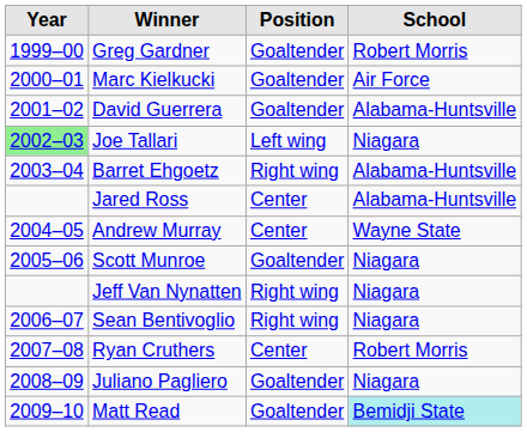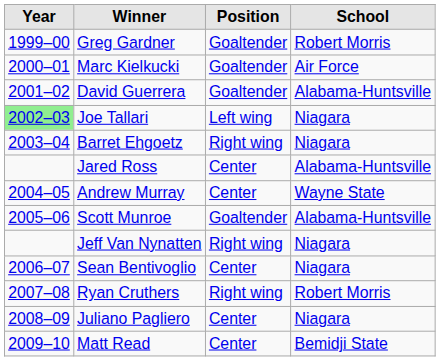Barret Ehgoetz | School: Alabama-Huntsville -> Niagara
Scott Munroe | School: Niagara -> Alabama-Huntsville
Sean Bentivoglio | Position: Right wing -> Center
Ryan Cruthers | Position: Center -> Right wing
Juliano Pagliero | Position: Goaltender -> Center
Matt Read | Position: Goaltender -> Center
Matt Read | School: paleturquoise background -> no background
